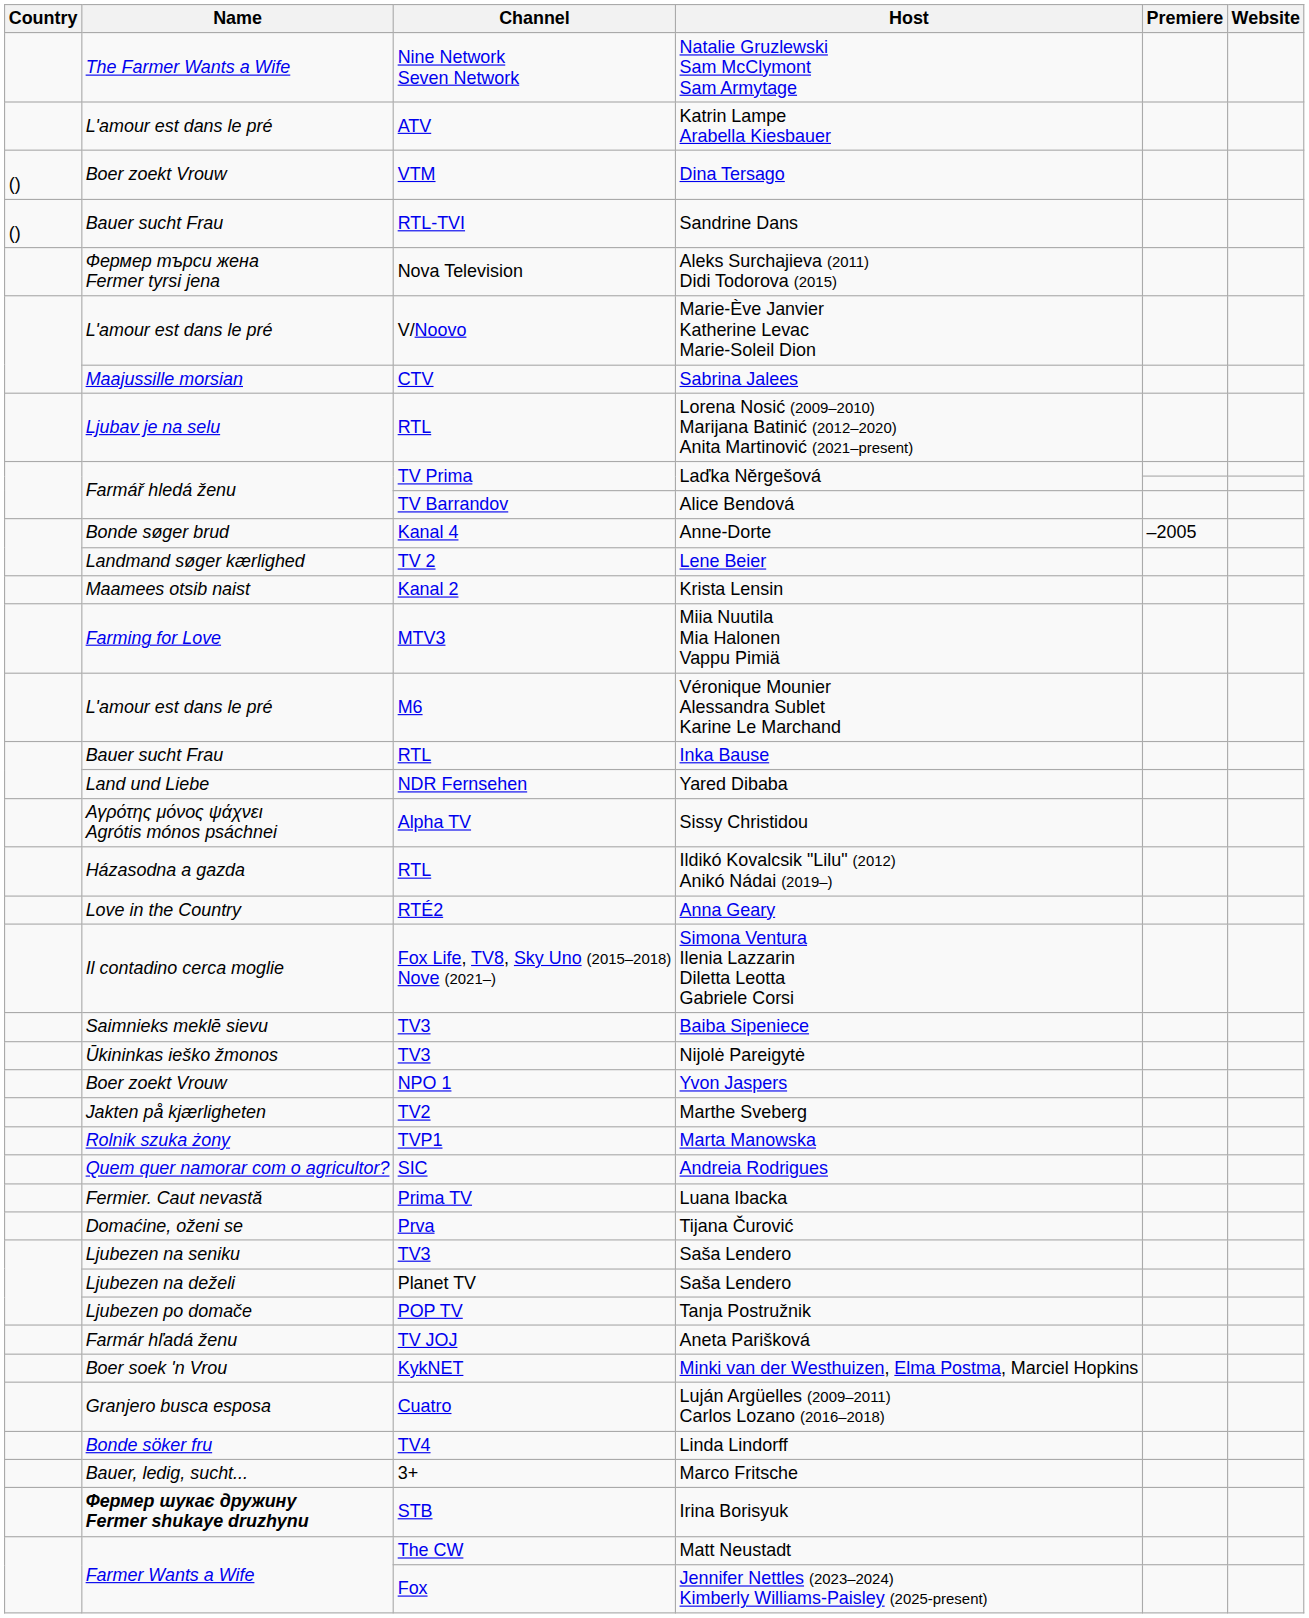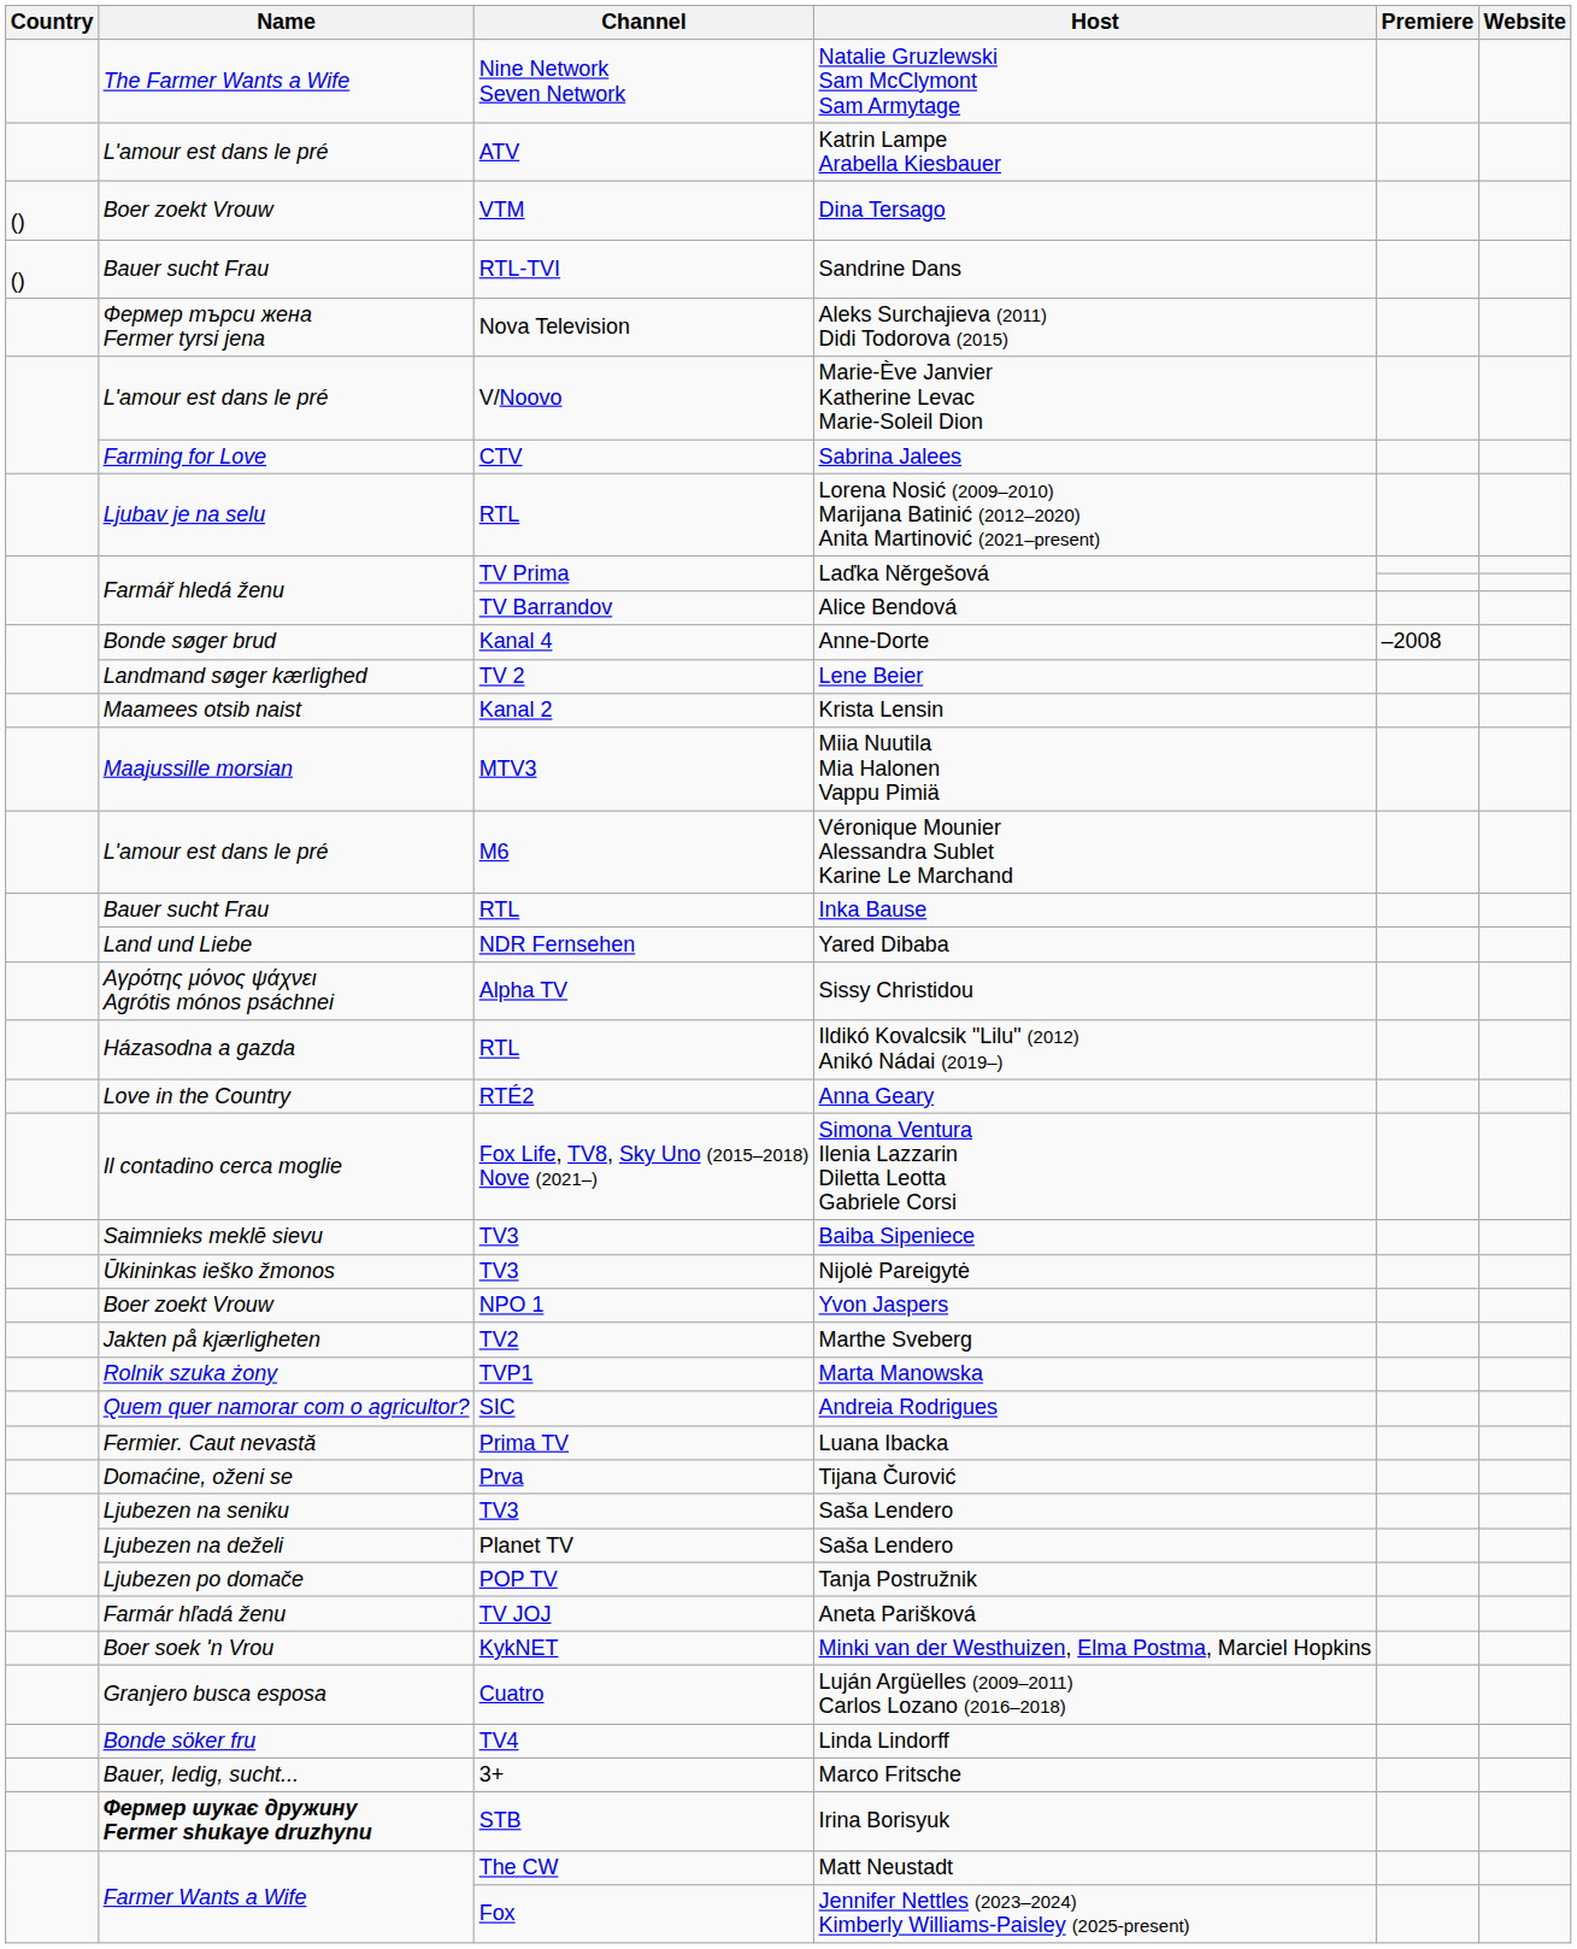Sabrina Jalees | Name: Maajussille morsian -> Farming for Love
Anne-Dorte | Premiere: –2005 -> –2008
Miia Nuutila Mia Halonen Vappu Pimiä | Name: Farming for Love -> Maajussille morsian
